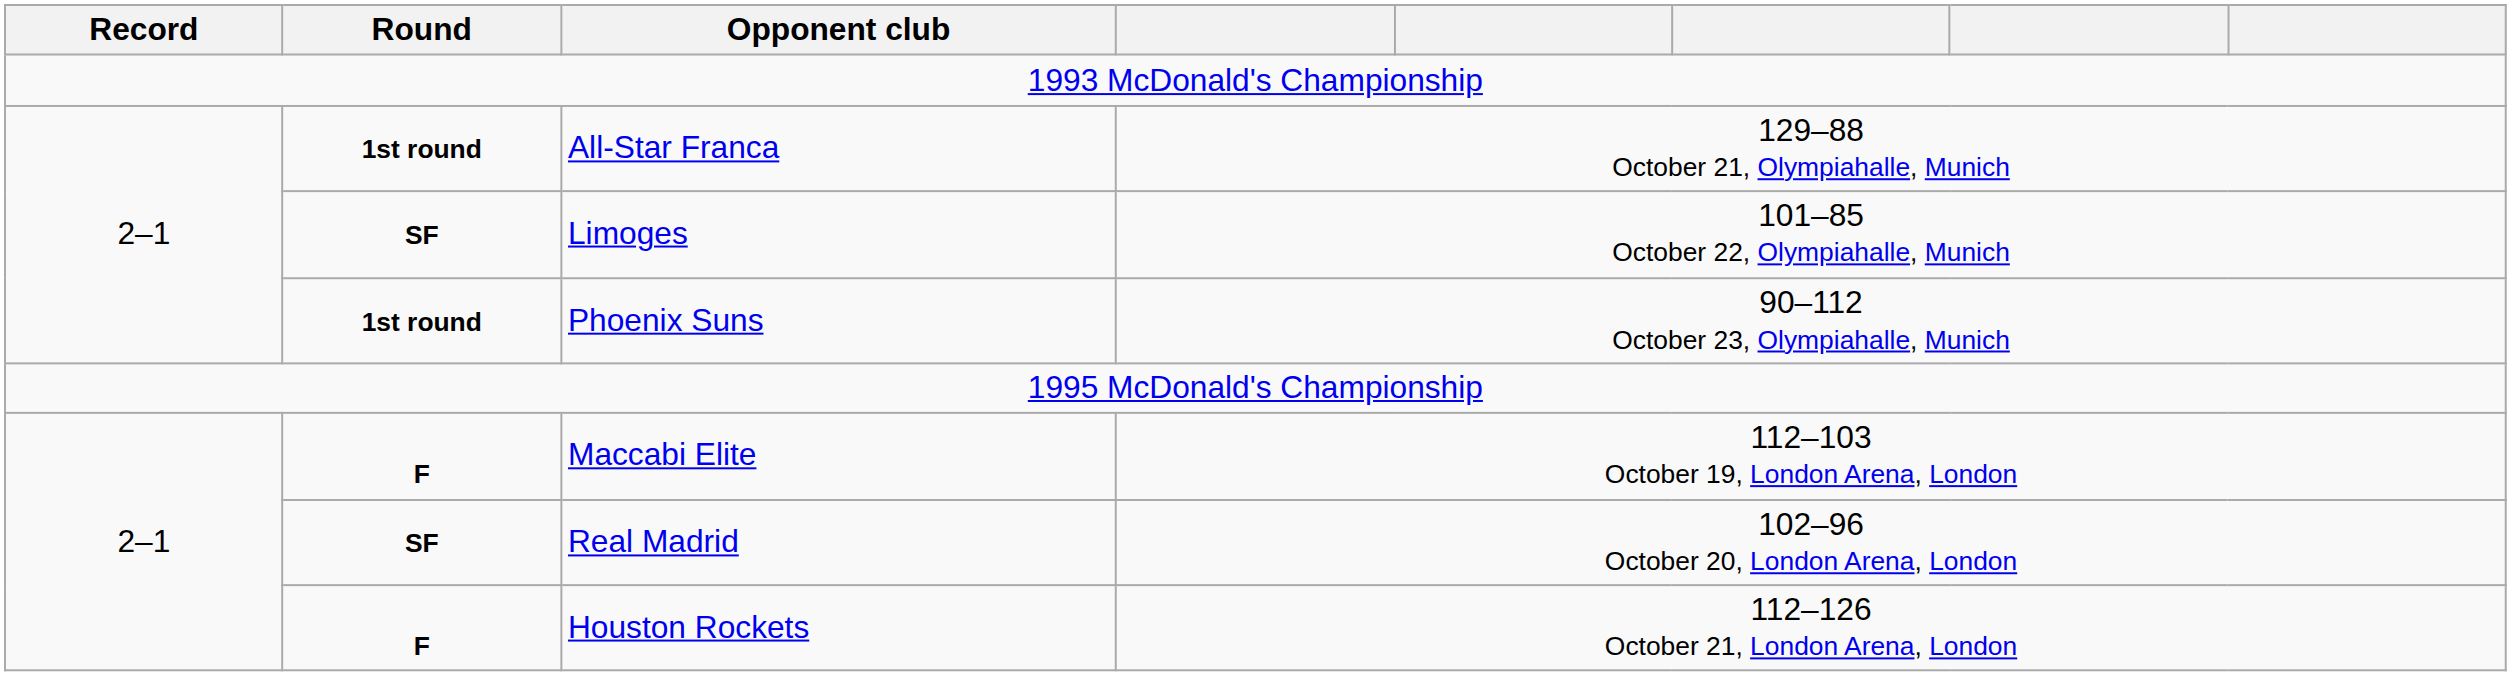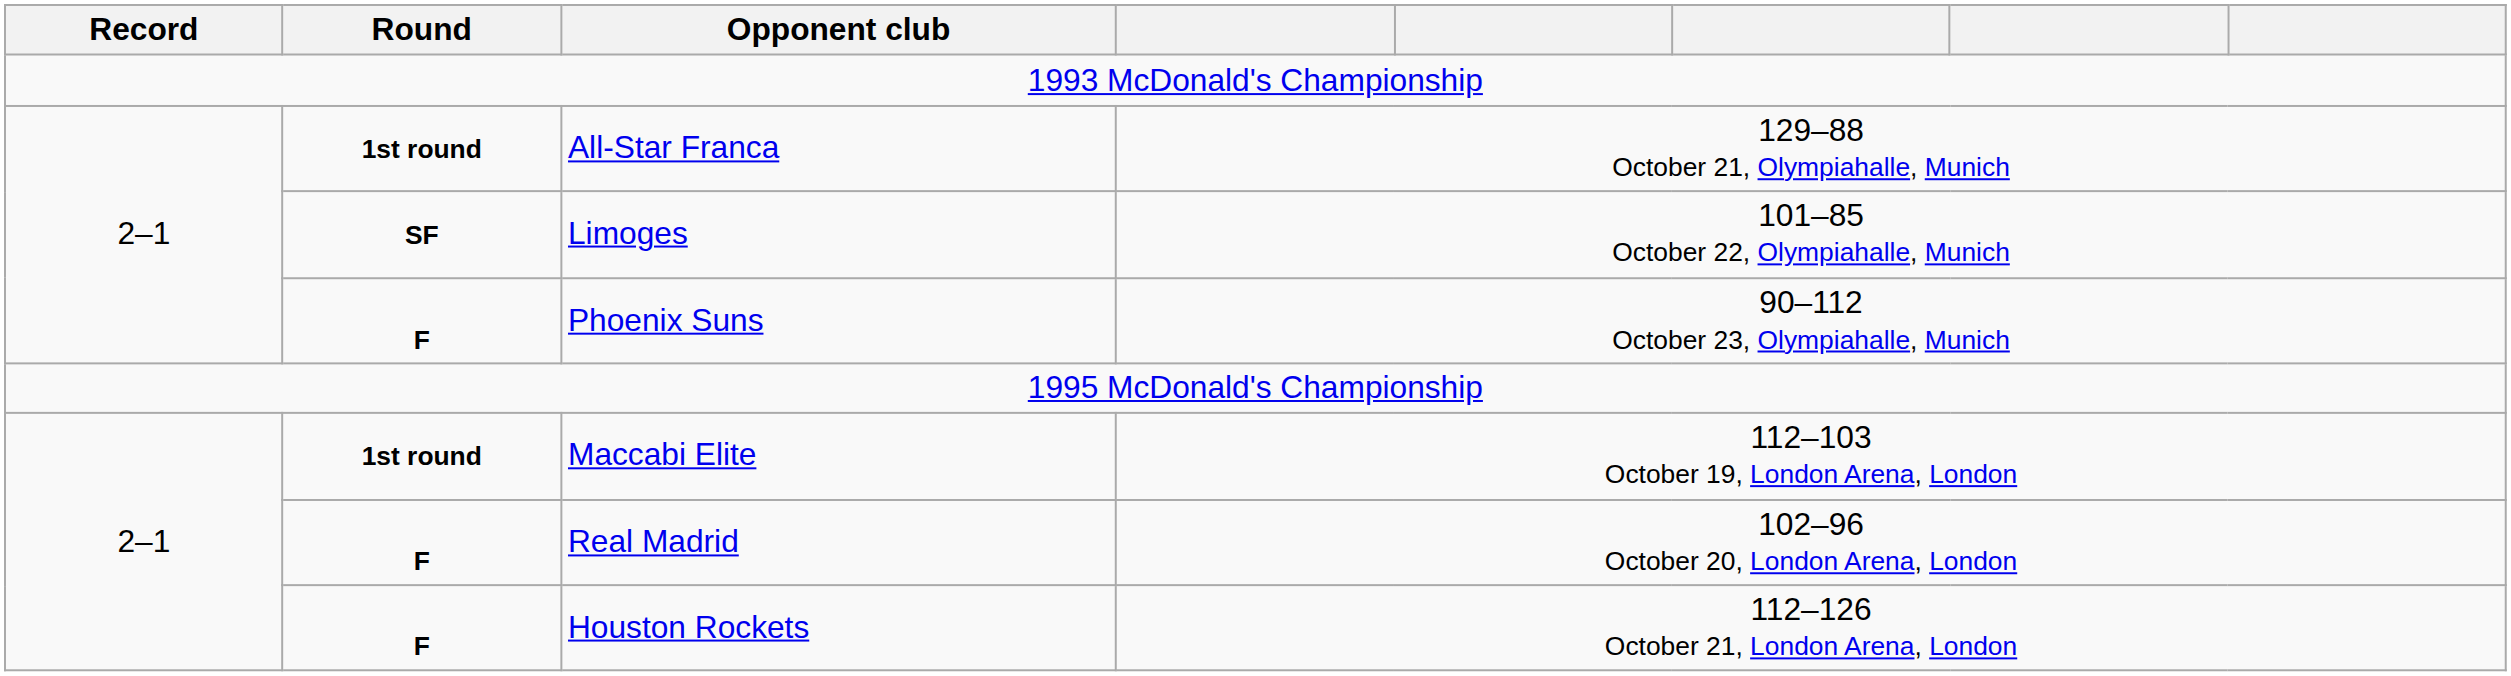Phoenix Suns | Round: 1st round -> F
Maccabi Elite | Round: F -> 1st round
Real Madrid | Round: SF -> F
